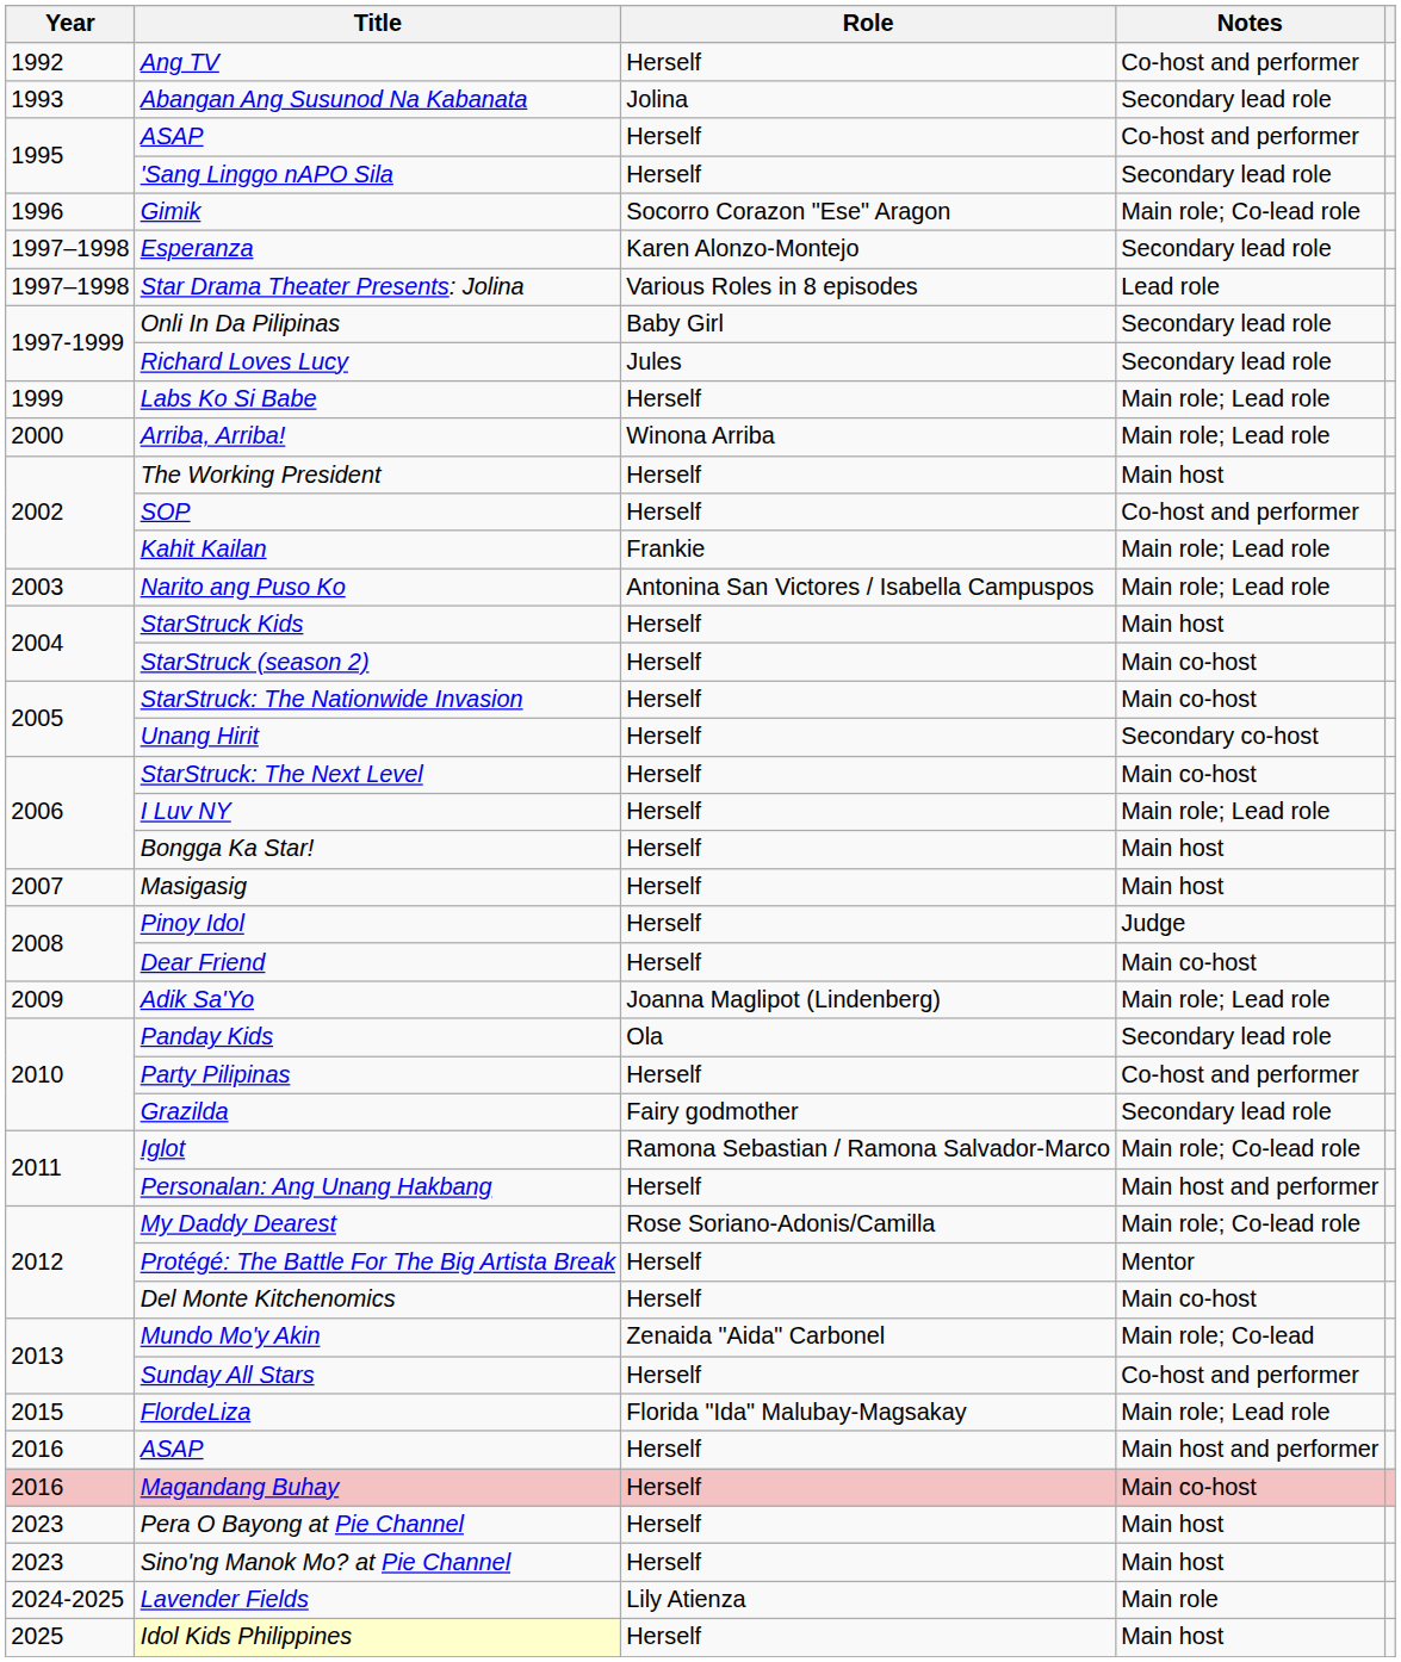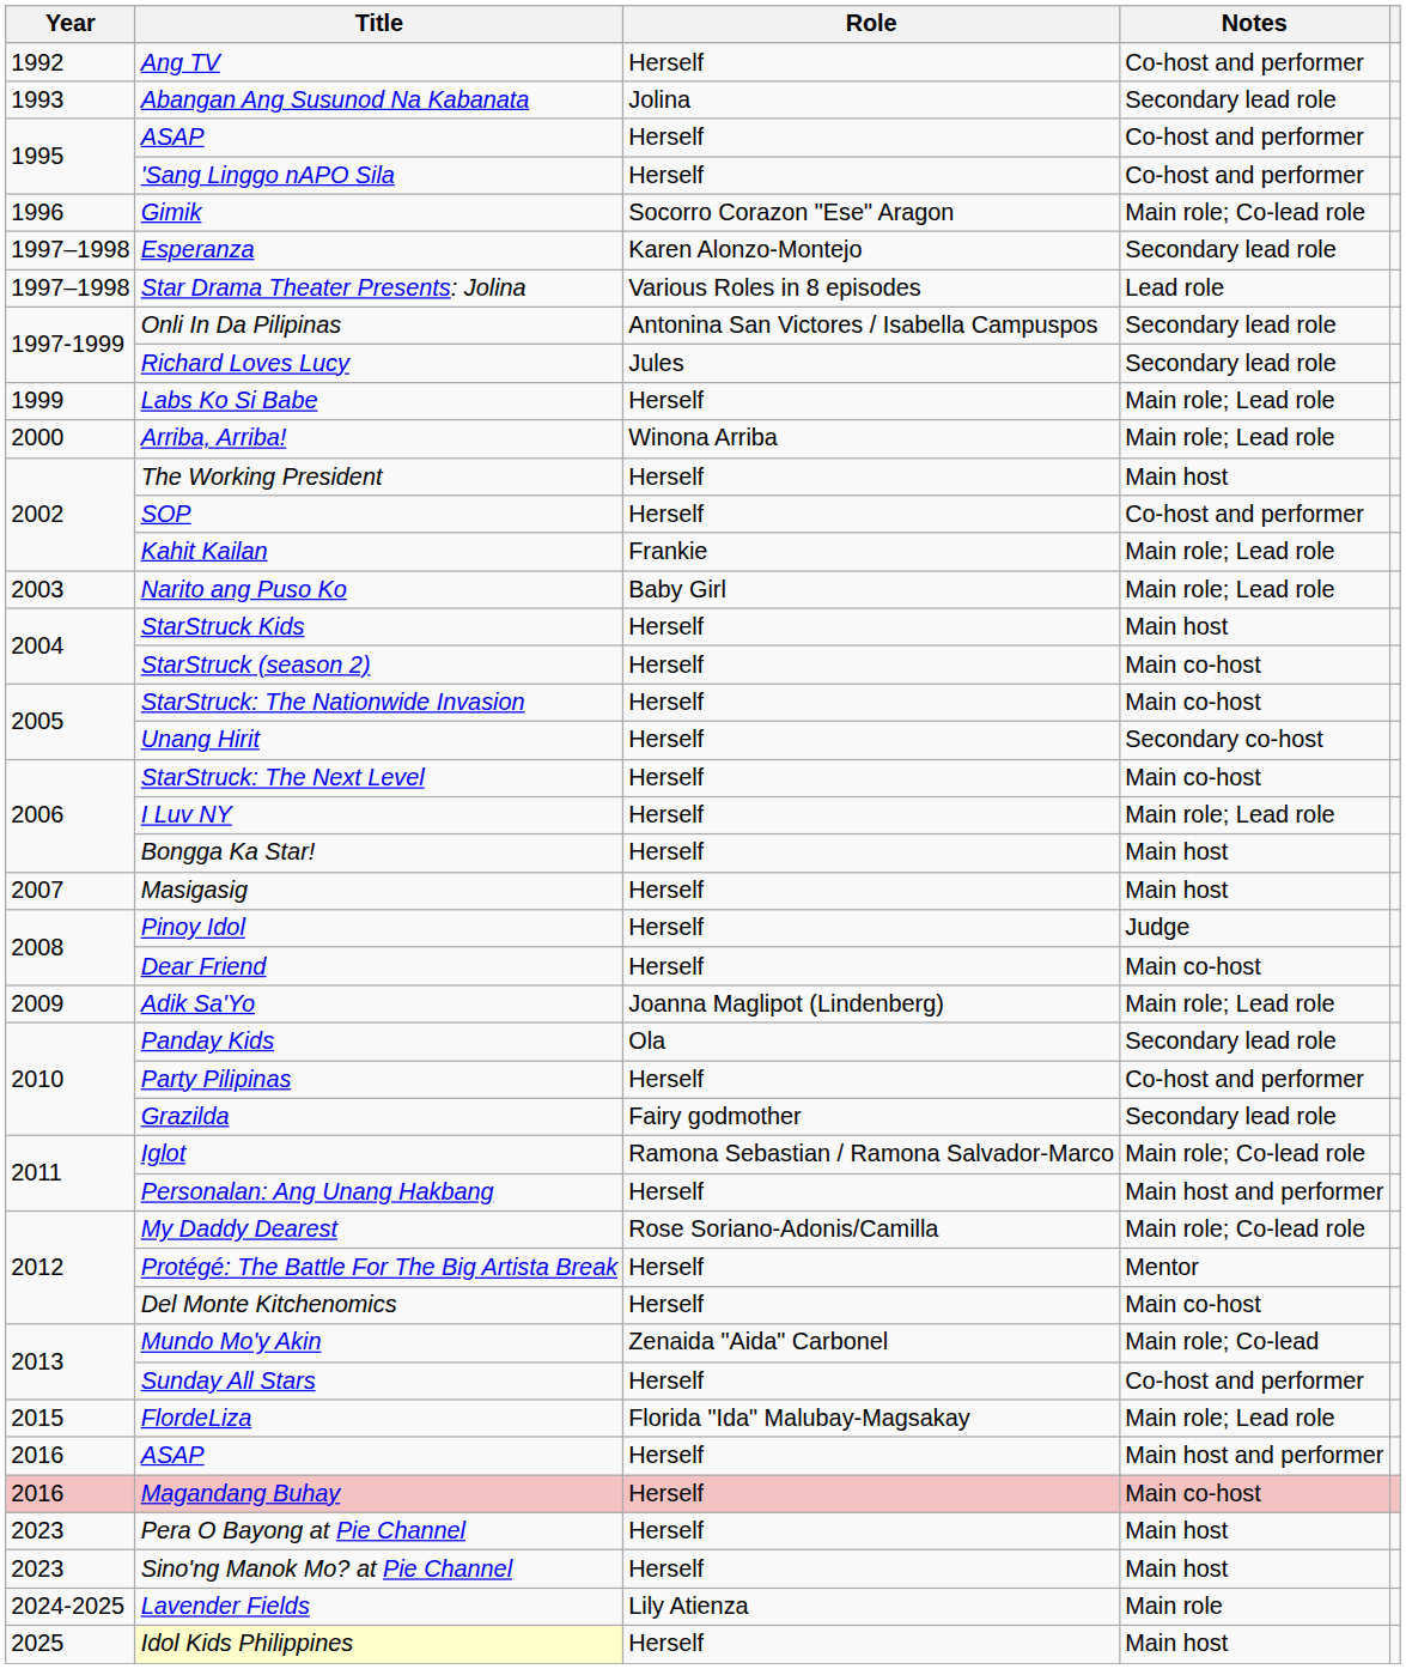'Sang Linggo nAPO Sila | Notes: Secondary lead role -> Co-host and performer
Onli In Da Pilipinas | Role: Baby Girl -> Antonina San Victores / Isabella Campuspos
Narito ang Puso Ko | Role: Antonina San Victores / Isabella Campuspos -> Baby Girl
